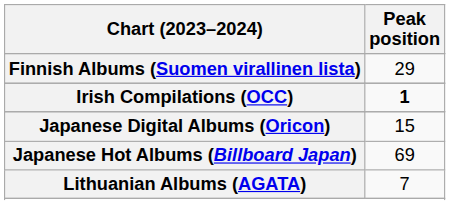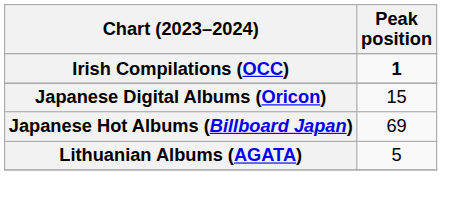- row: Finnish Albums (Suomen virallinen lista) | 29
Lithuanian Albums (AGATA) | Peak position: 7 -> 5
